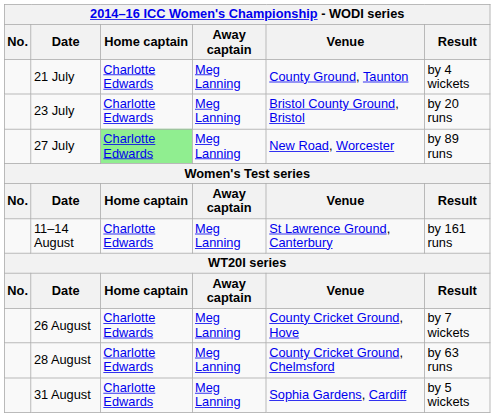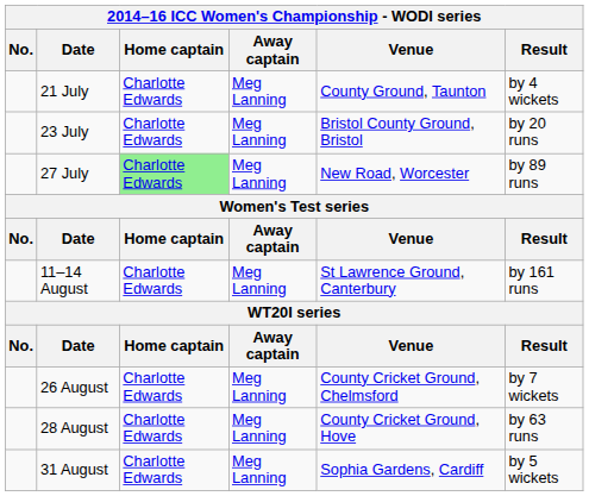26 August | Venue: County Cricket Ground, Hove -> County Cricket Ground, Chelmsford
28 August | Venue: County Cricket Ground, Chelmsford -> County Cricket Ground, Hove
